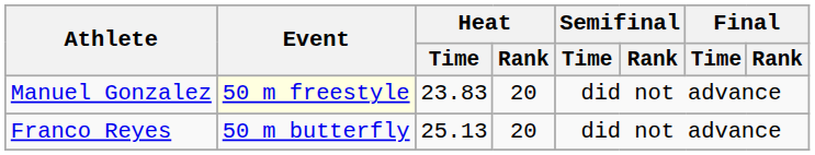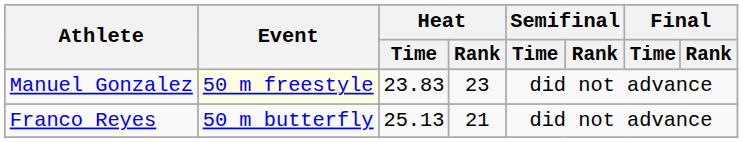Manuel Gonzalez | Heat / Rank: 20 -> 23
Franco Reyes | Heat / Rank: 20 -> 21
